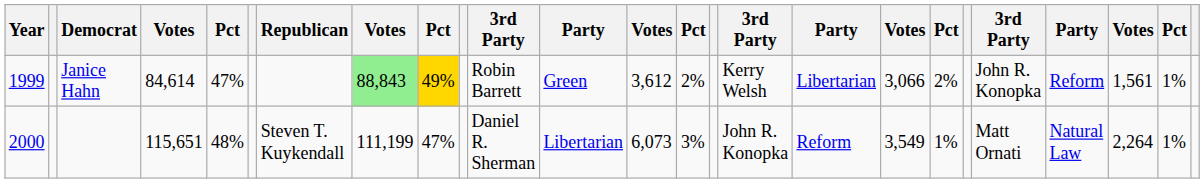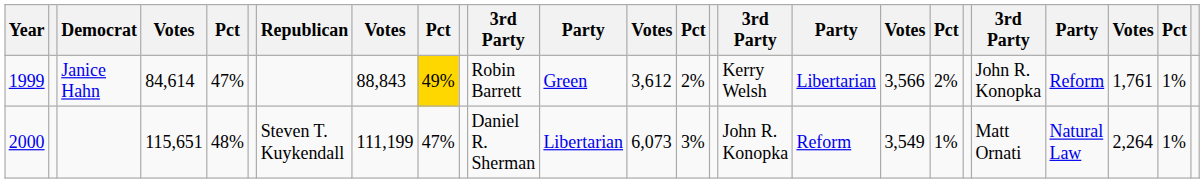Janice Hahn | column 8: lightgreen background -> no background
Janice Hahn | column 18: 3,066 -> 3,566
Janice Hahn | column 23: 1,561 -> 1,761
